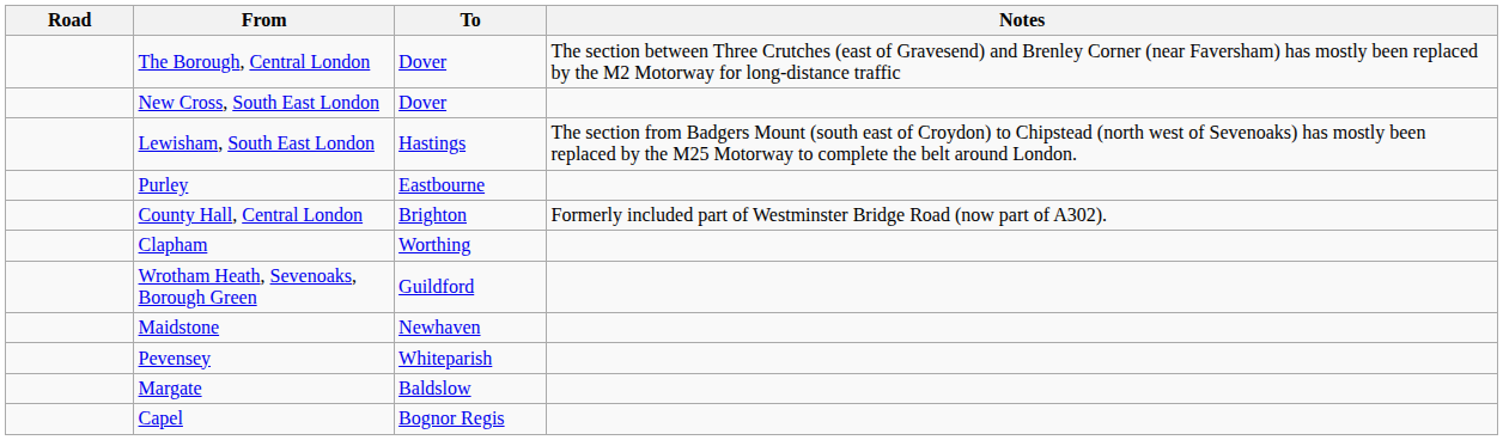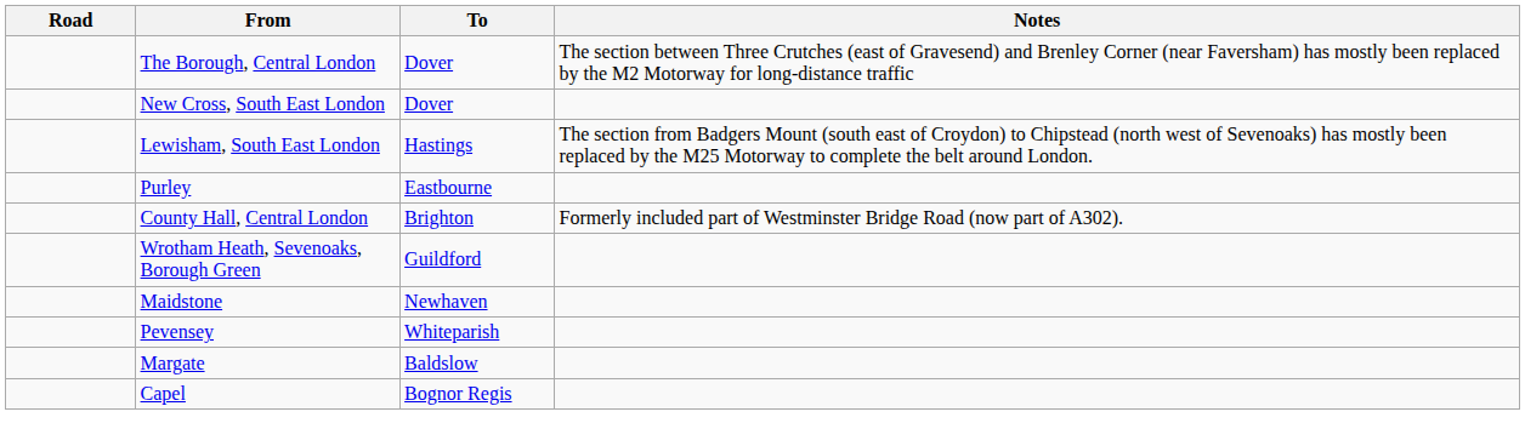- row: Clapham | Worthing
